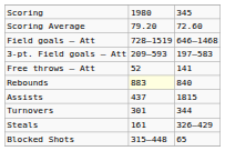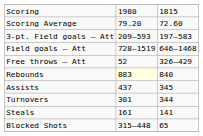Scoring | column 3: 345 -> 1815
rows swapped: Field goals – Att <-> 3-pt. Field goals – Att
Free throws – Att | column 3: 141 -> 326–429
Assists | column 3: 1815 -> 345
Steals | column 3: 326–429 -> 141
